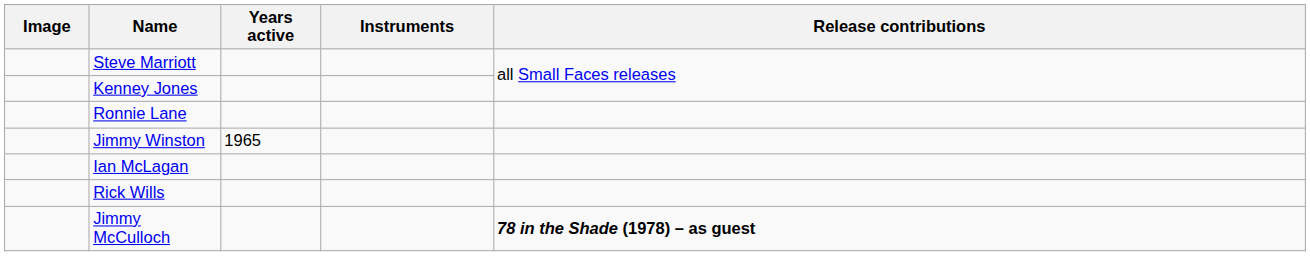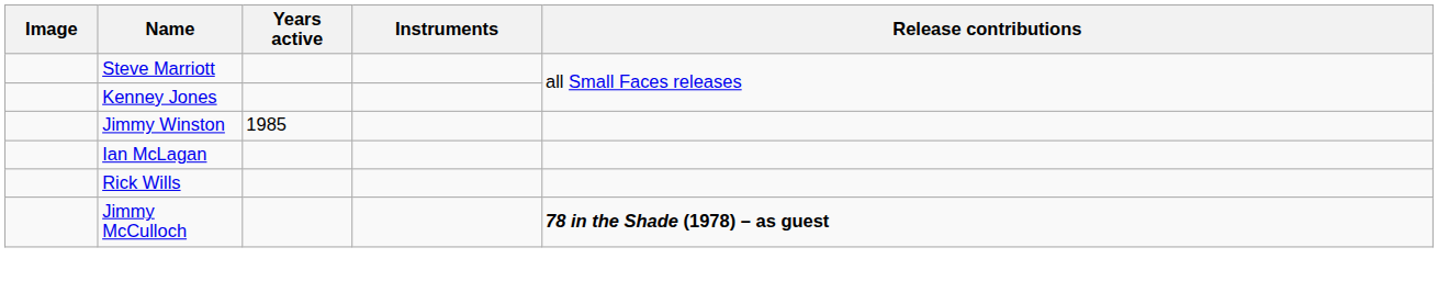- row: Ronnie Lane
Jimmy Winston | Years active: 1965 -> 1985
